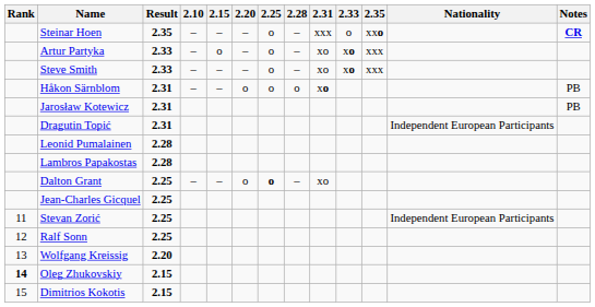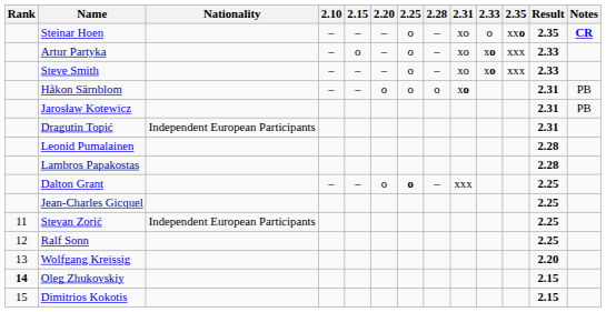columns swapped: Nationality <-> Result
Steinar Hoen | 2.31: xxx -> xo
Dalton Grant | 2.31: xo -> xxx
